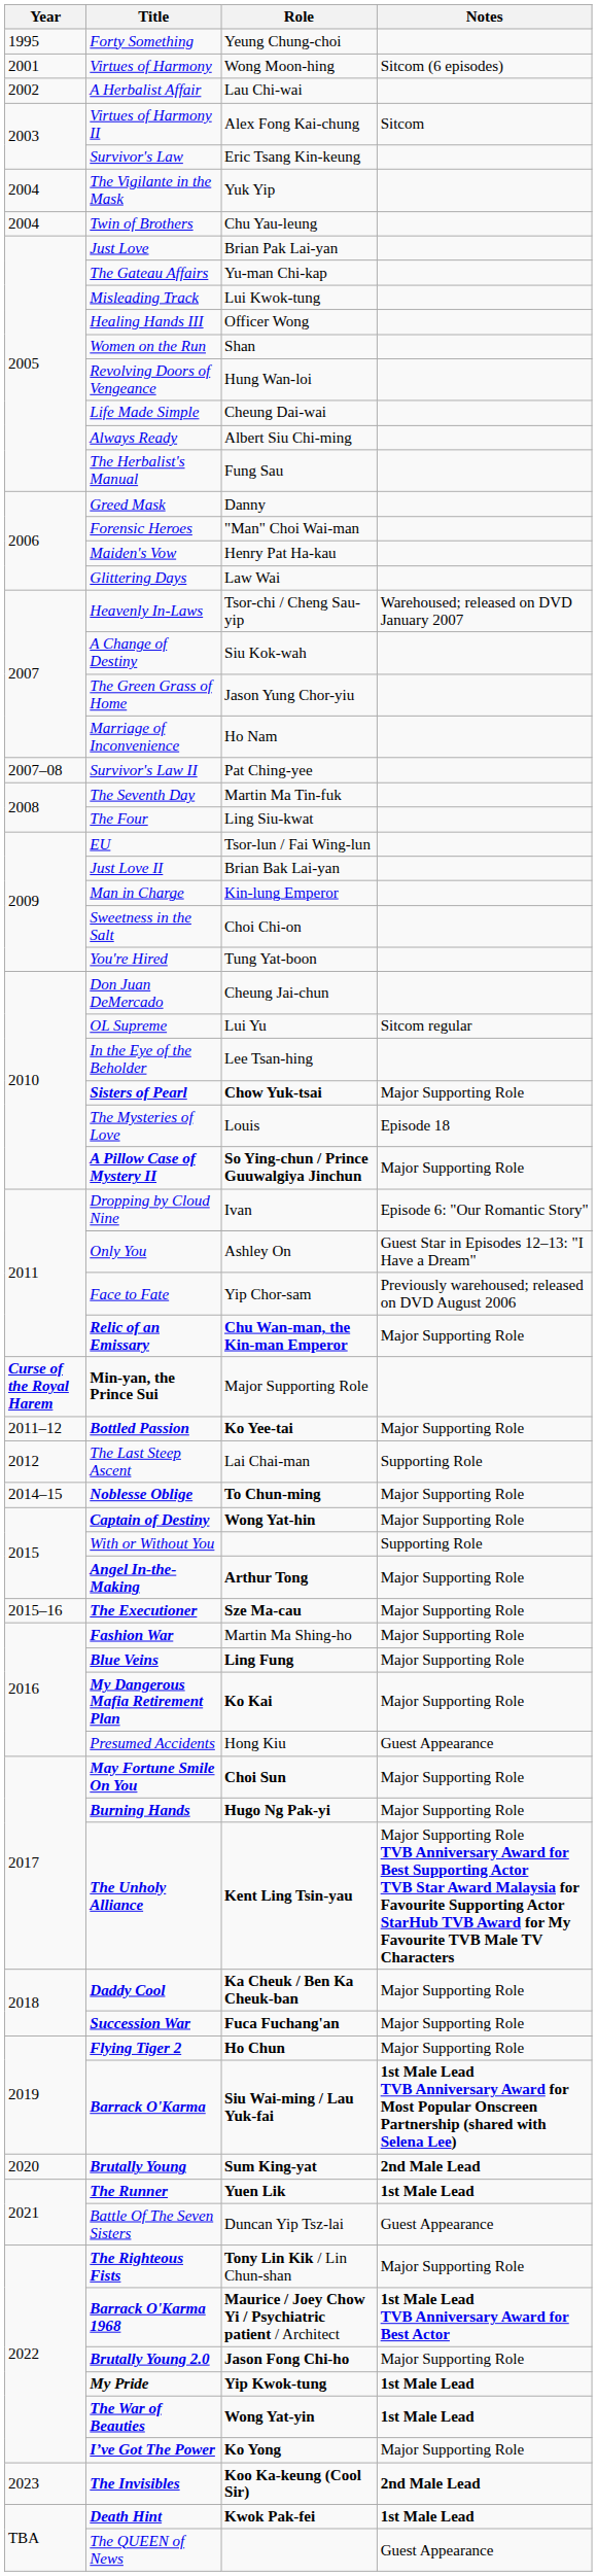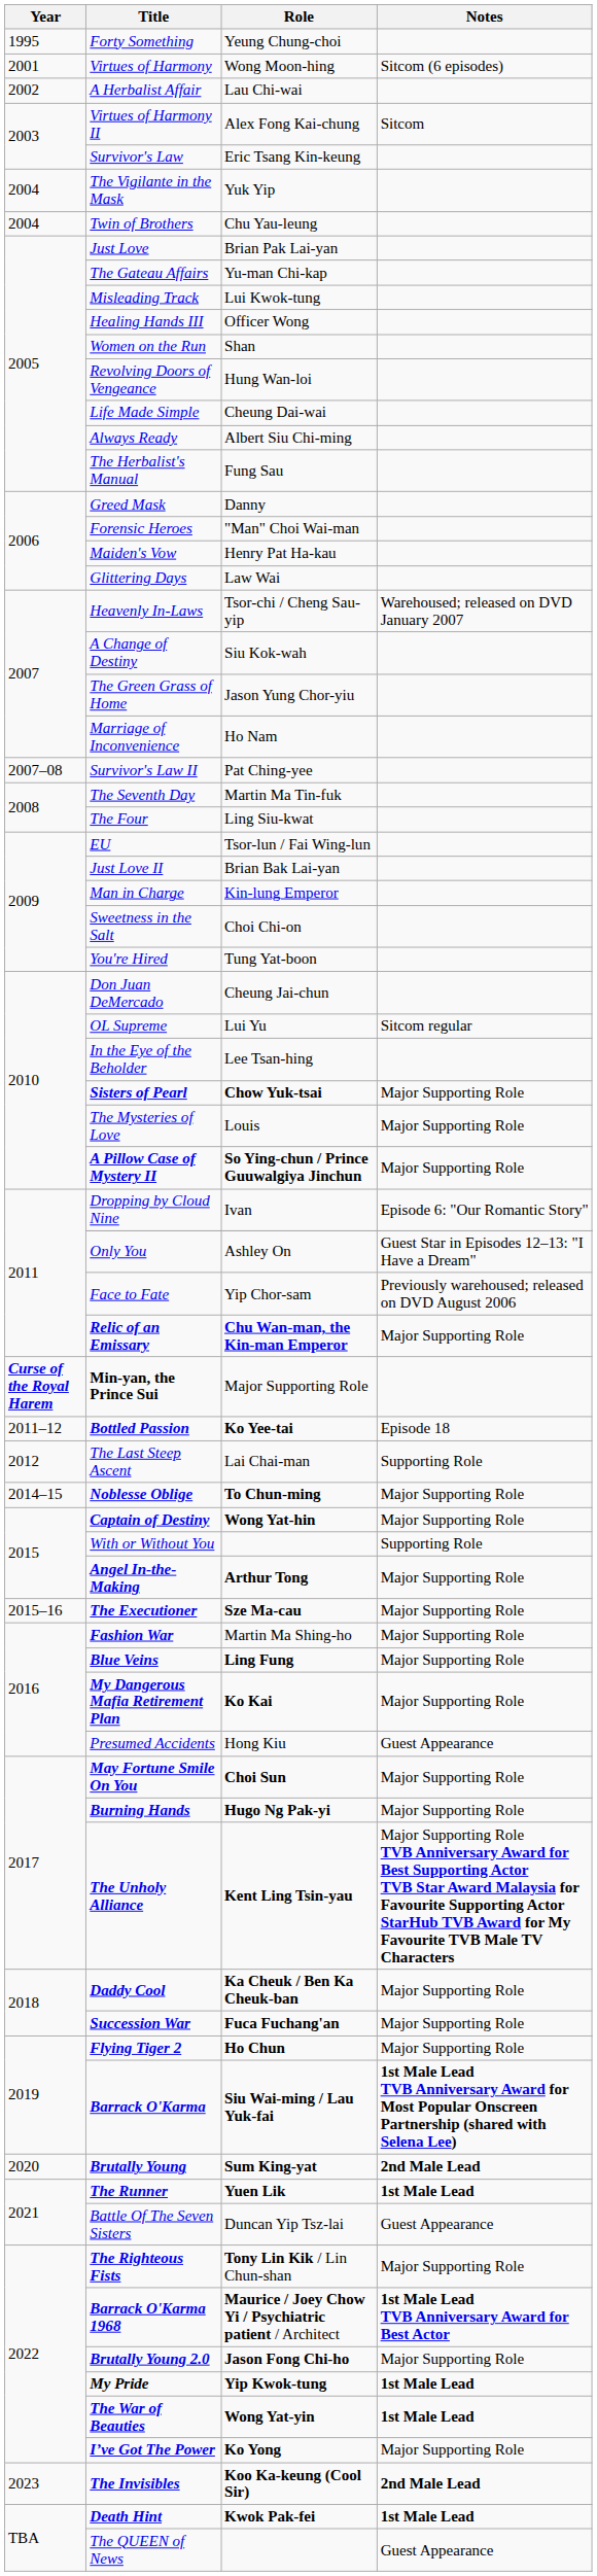The Mysteries of Love | Notes: Episode 18 -> Major Supporting Role
Bottled Passion | Notes: Major Supporting Role -> Episode 18
